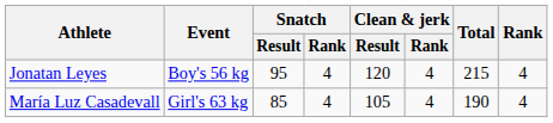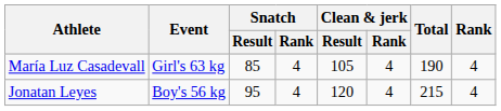rows swapped: Jonatan Leyes <-> María Luz Casadevall
